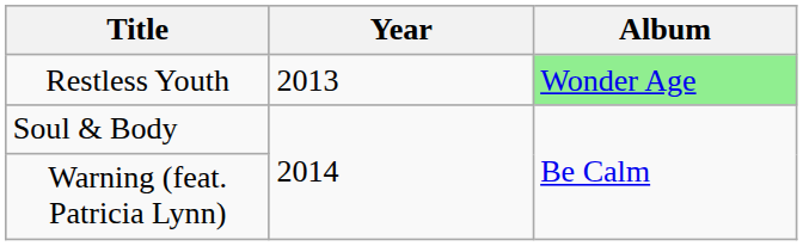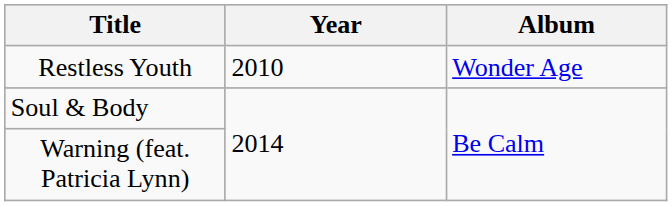Restless Youth | Year: 2013 -> 2010
Restless Youth | Album: lightgreen background -> no background
